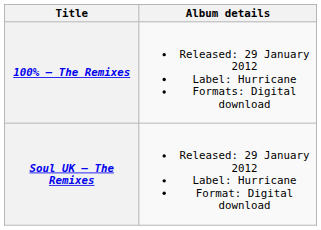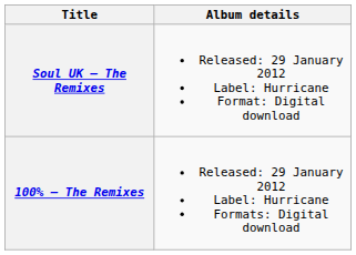rows swapped: 100% – The Remixes <-> Soul UK – The Remixes
